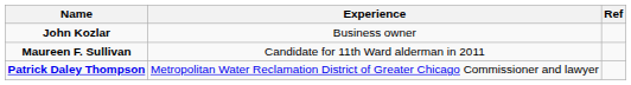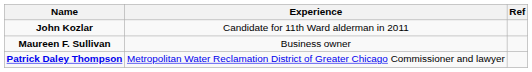John Kozlar | Experience: Business owner -> Candidate for 11th Ward alderman in 2011
Maureen F. Sullivan | Experience: Candidate for 11th Ward alderman in 2011 -> Business owner
